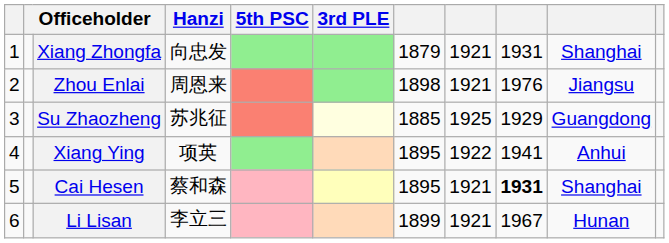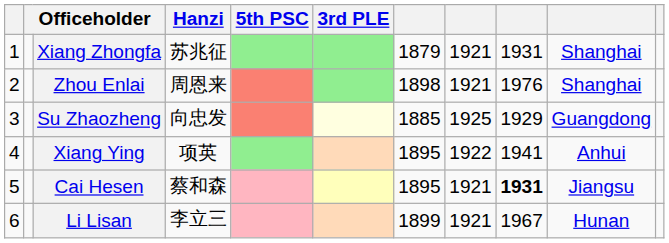Xiang Zhongfa | Hanzi: 向忠发 -> 苏兆征
Zhou Enlai | column 10: Jiangsu -> Shanghai
Su Zhaozheng | Hanzi: 苏兆征 -> 向忠发
Cai Hesen | column 10: Shanghai -> Jiangsu
